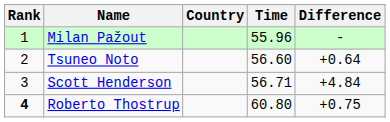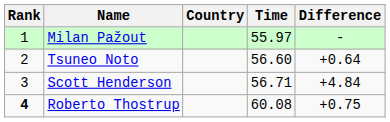Milan Pažout | Time: 55.96 -> 55.97
Roberto Thostrup | Time: 60.80 -> 60.08
